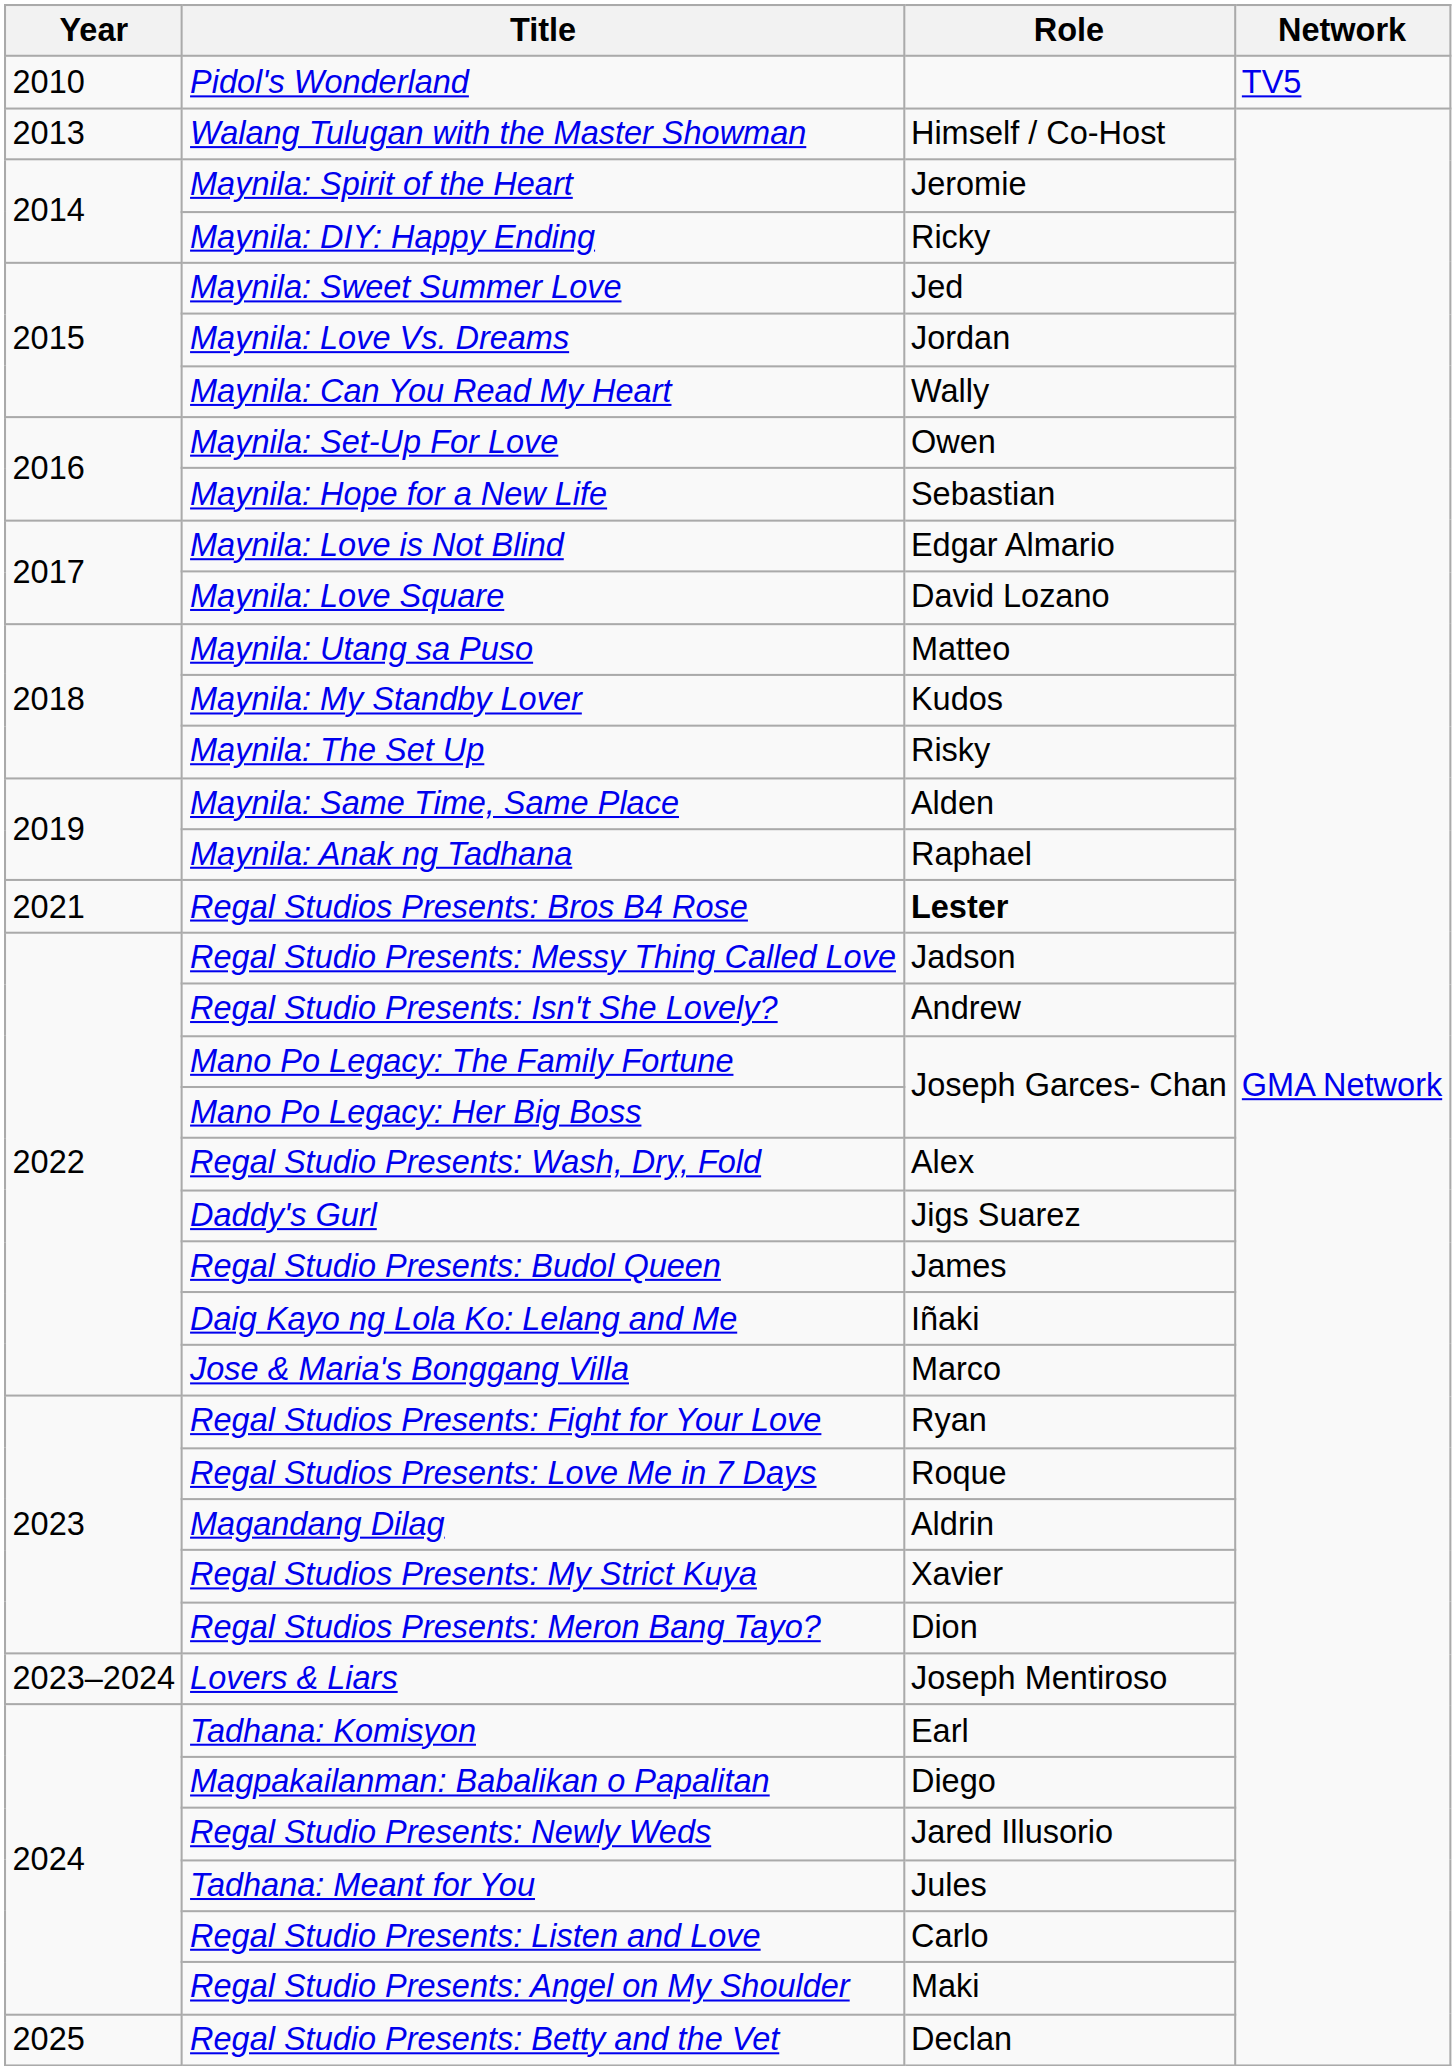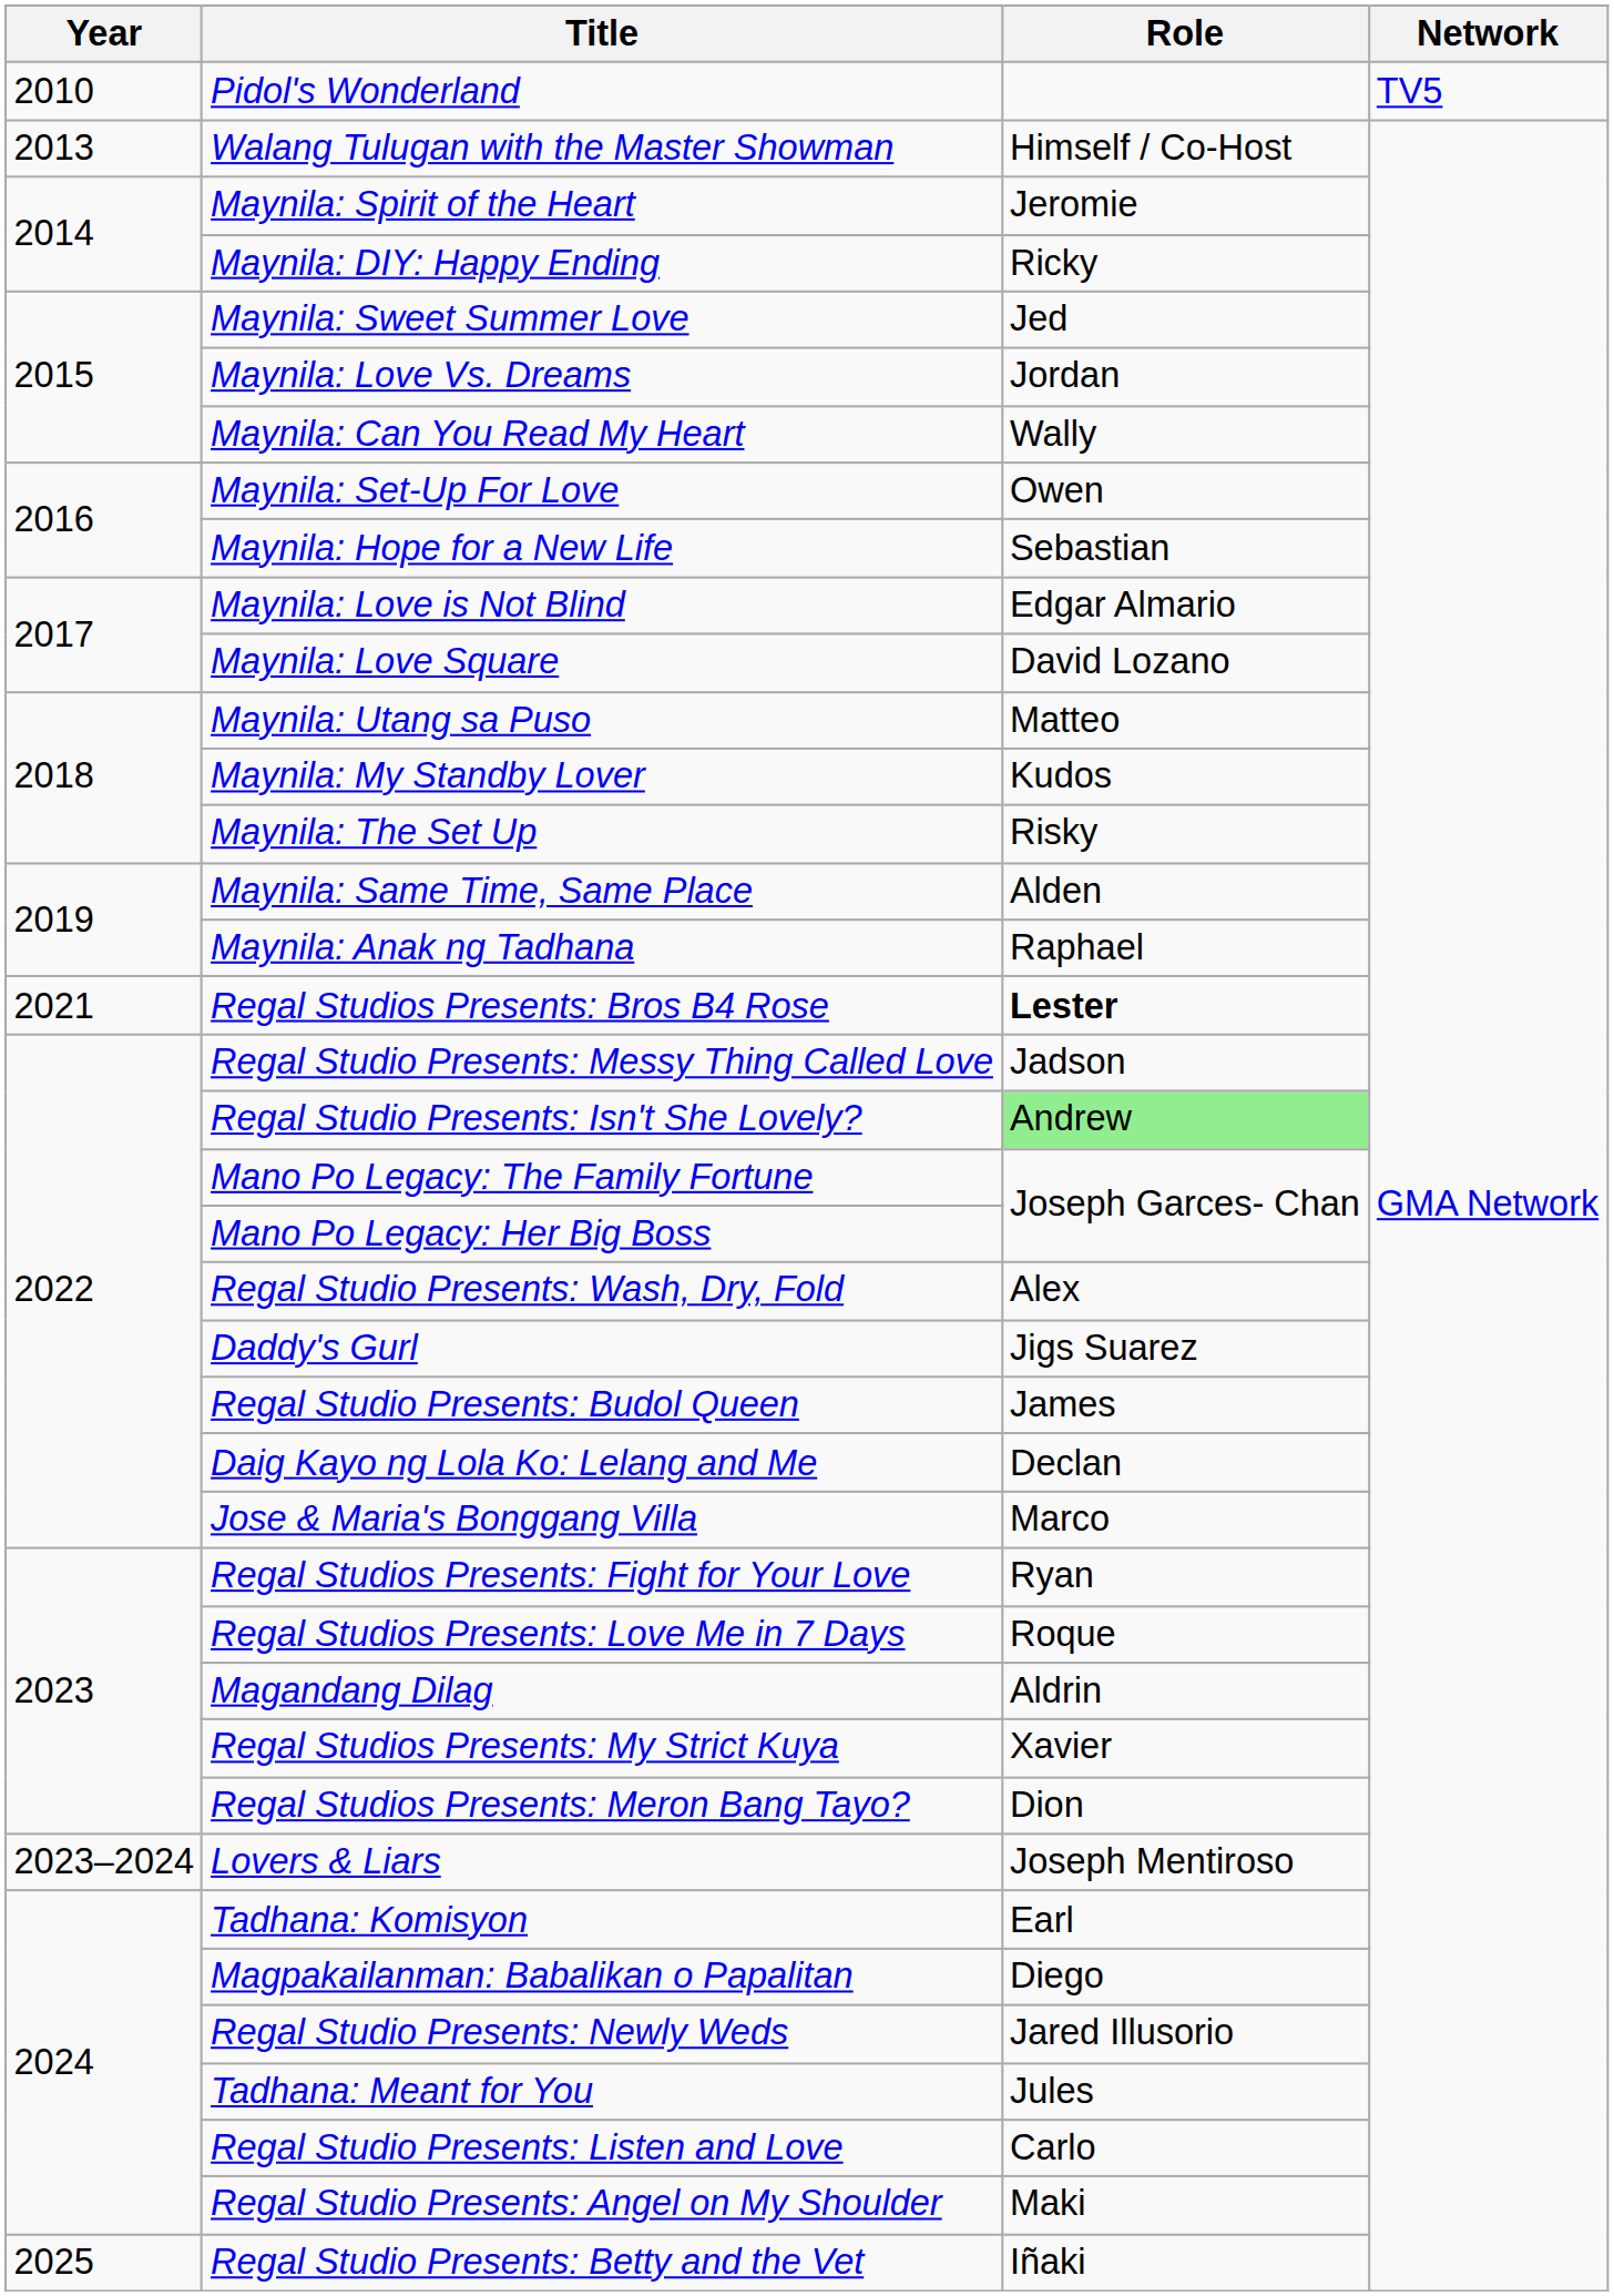Regal Studio Presents: Isn't She Lovely? | Role: no background -> lightgreen background
Daig Kayo ng Lola Ko: Lelang and Me | Role: Iñaki -> Declan
Regal Studio Presents: Betty and the Vet | Role: Declan -> Iñaki
